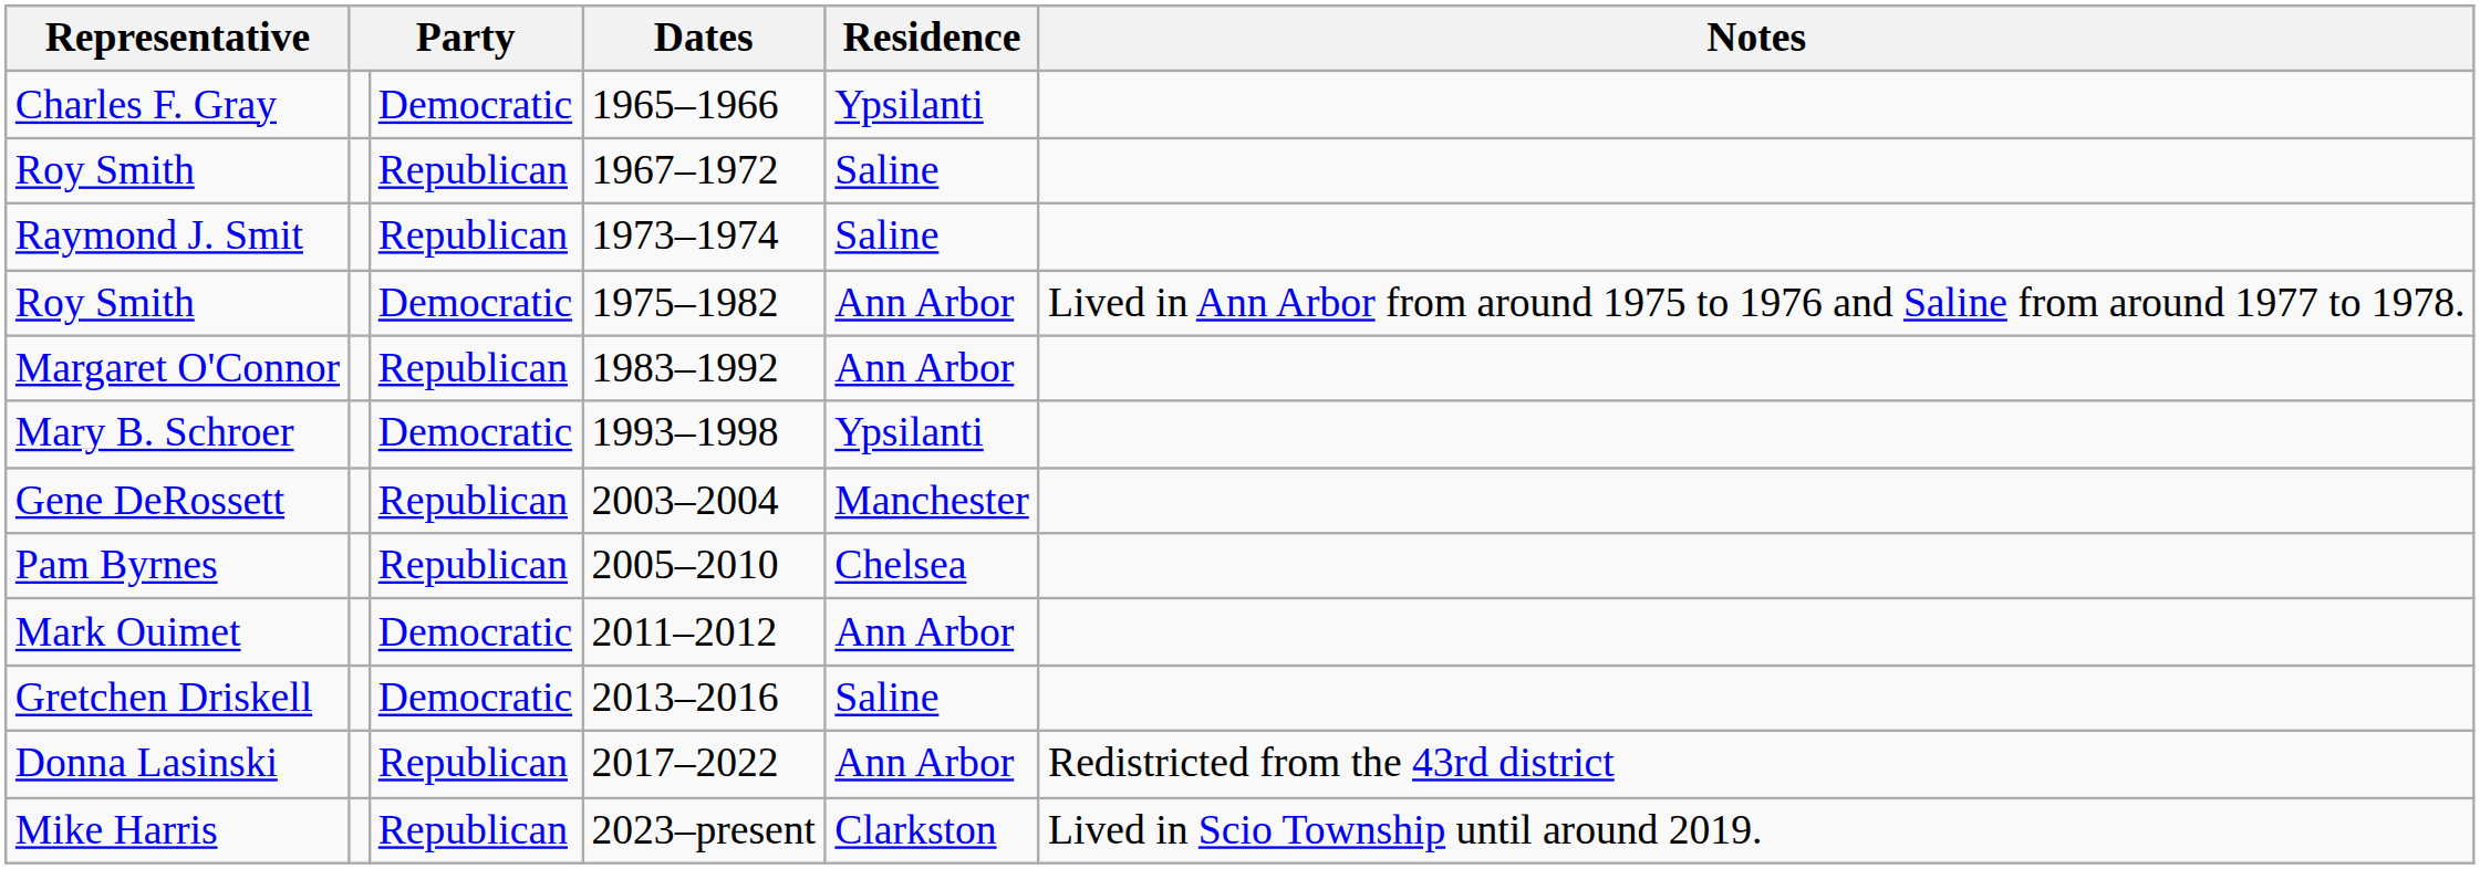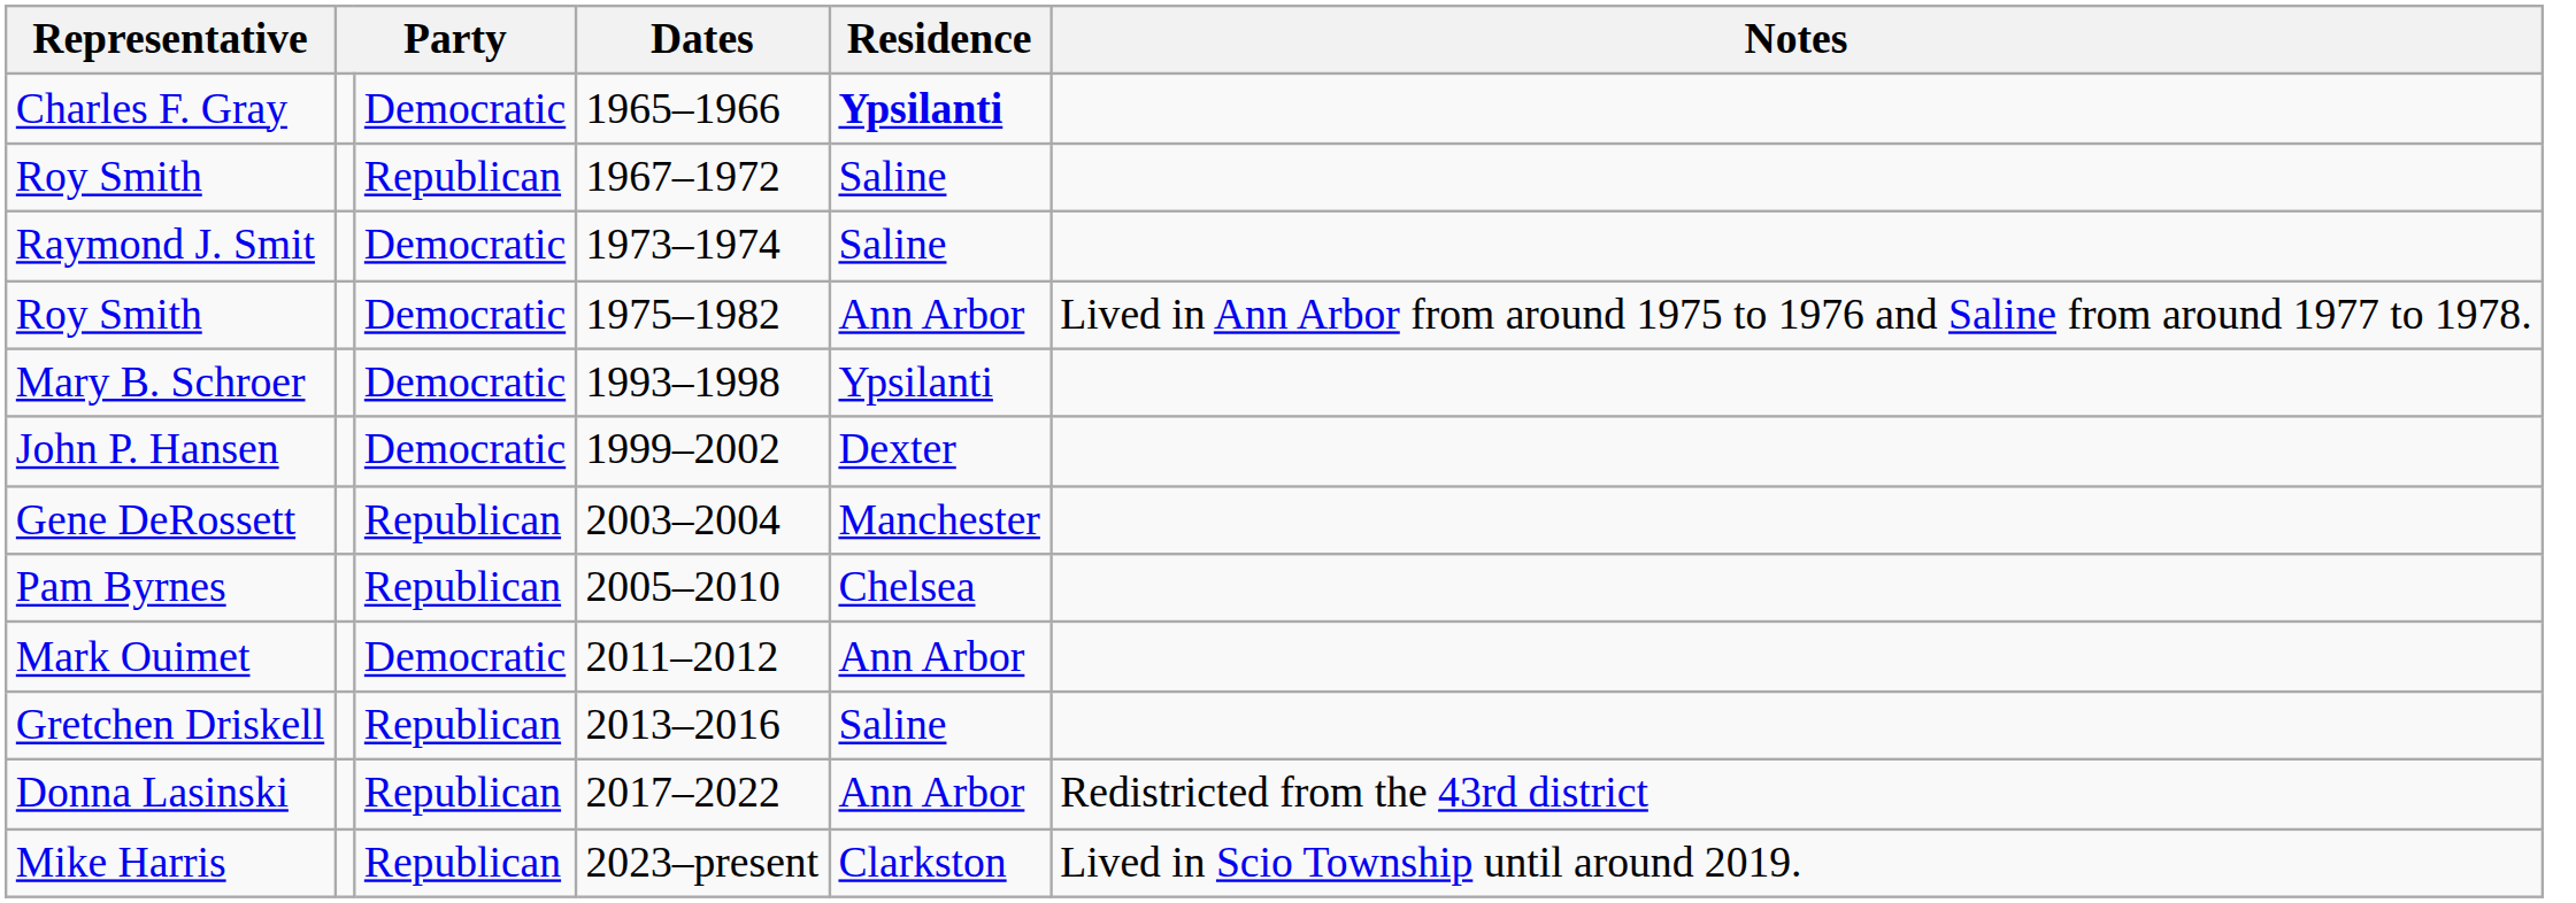Charles F. Gray | Residence: normal -> bold
Raymond J. Smit | column 3: Republican -> Democratic
- row: Margaret O'Connor | Republican | 1983–1992 | Ann Arbor
+ row: John P. Hansen | Democratic | 1999–2002 | Dexter
Gretchen Driskell | column 3: Democratic -> Republican
